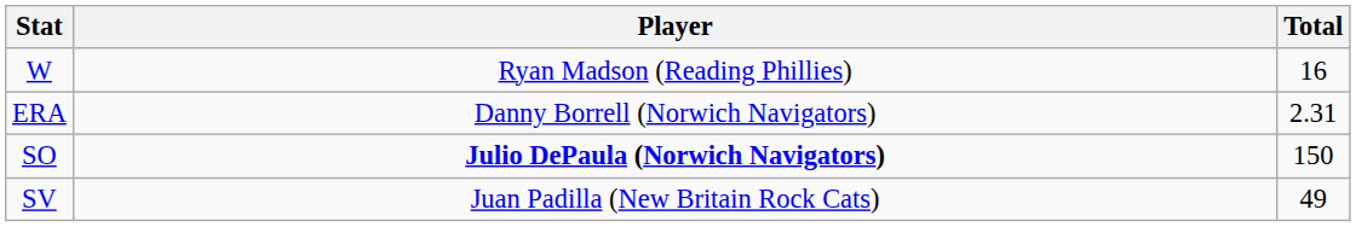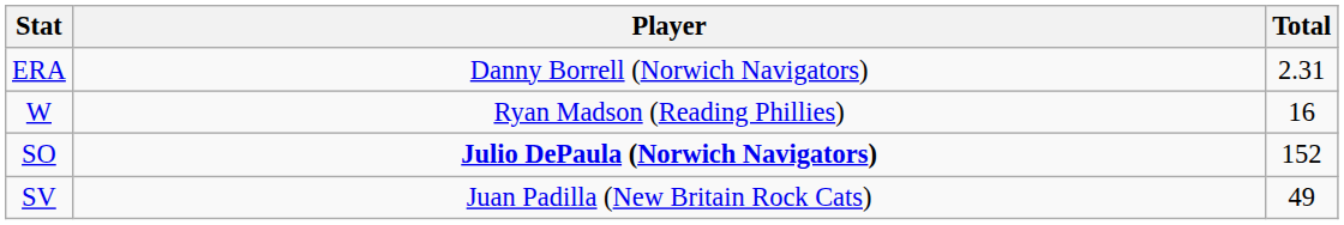rows swapped: W <-> ERA
SO | Total: 150 -> 152
